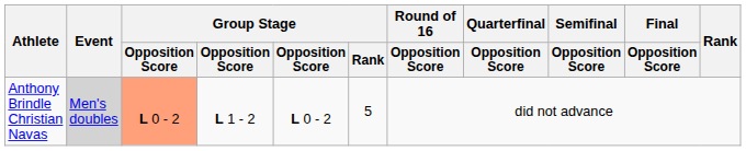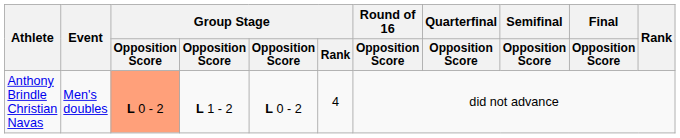Anthony Brindle Christian Navas | Event: lightgrey background -> no background
Anthony Brindle Christian Navas | Group Stage / Rank: 5 -> 4
